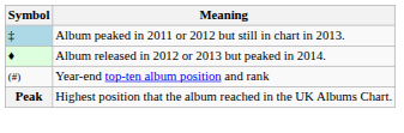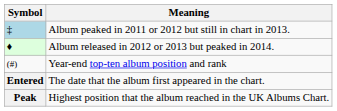+ row: Entered | The date that the album first appeared in the chart.
